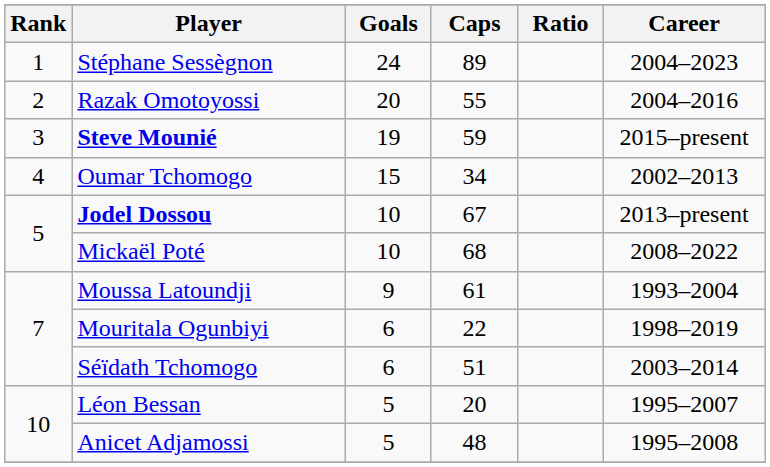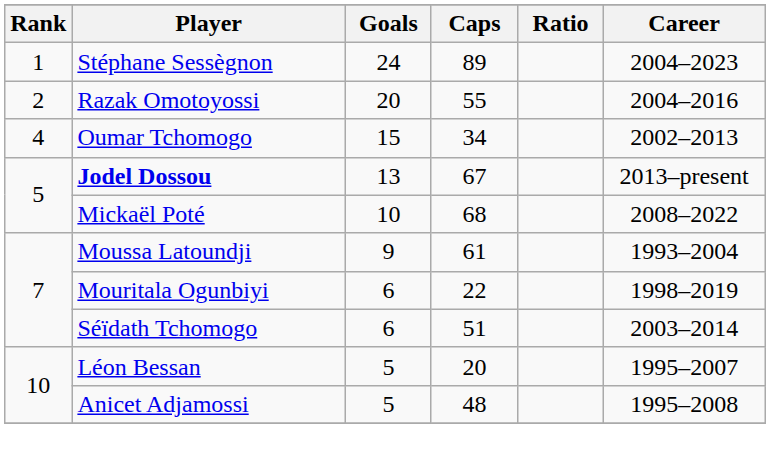- row: 3 | Steve Mounié | 19 | 59 | 2015–present
Jodel Dossou | Goals: 10 -> 13
